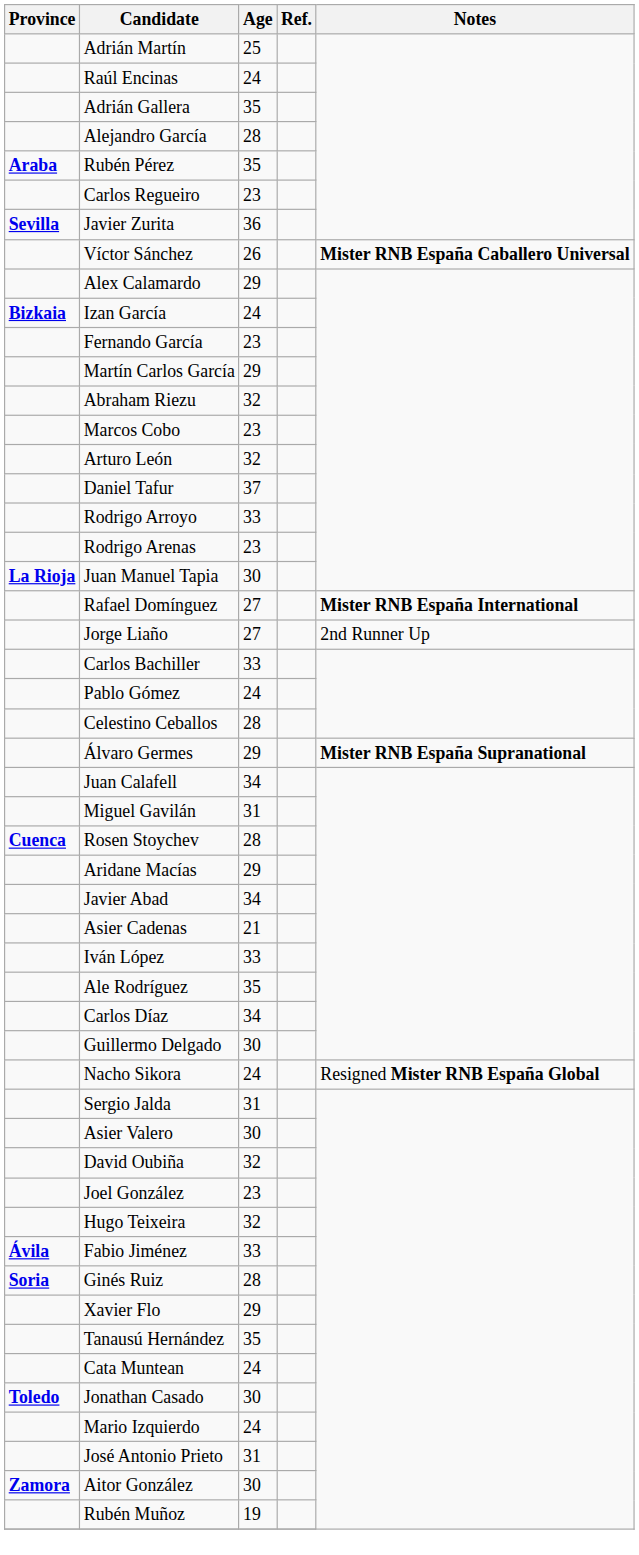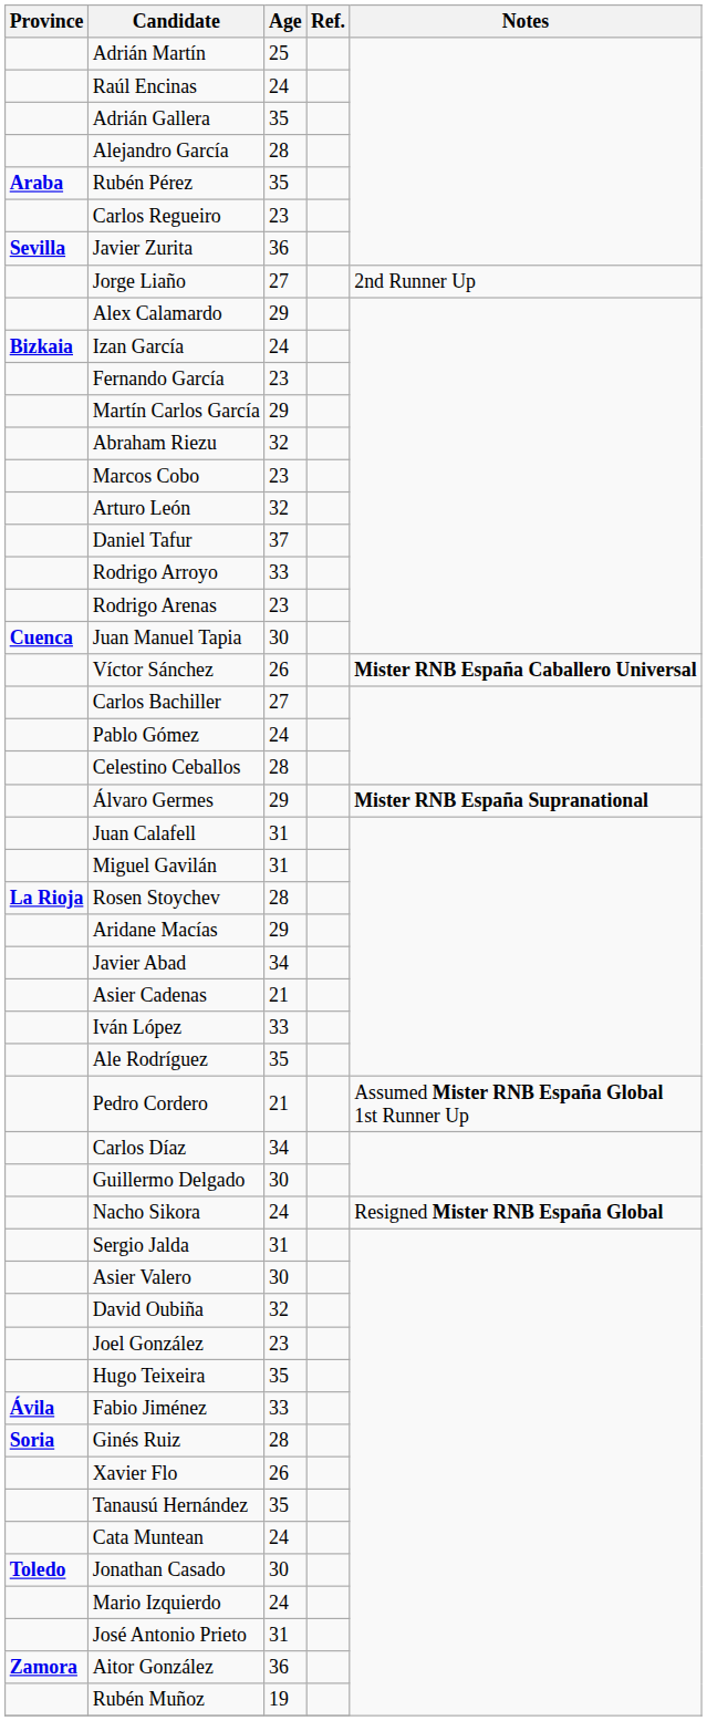rows swapped: Jorge Liaño <-> Víctor Sánchez
Juan Manuel Tapia | Province: La Rioja -> Cuenca
- row: Rafael Domínguez | 27 | Mister RNB España International
Carlos Bachiller | Age: 33 -> 27
Juan Calafell | Age: 34 -> 31
Rosen Stoychev | Province: Cuenca -> La Rioja
+ row: Pedro Cordero | 21 | Assumed Mister RNB España Global 1st Runner Up
Hugo Teixeira | Age: 32 -> 35
Xavier Flo | Age: 29 -> 26
Aitor González | Age: 30 -> 36
